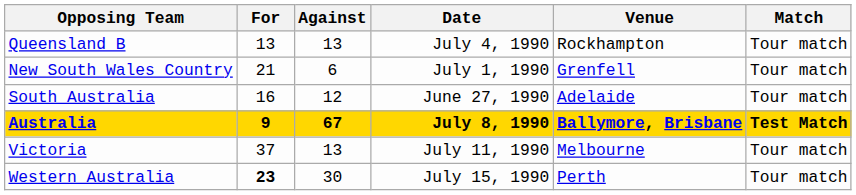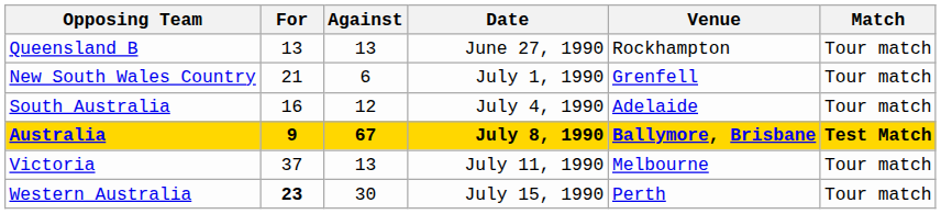Queensland B | Date: July 4, 1990 -> June 27, 1990
South Australia | Date: June 27, 1990 -> July 4, 1990
